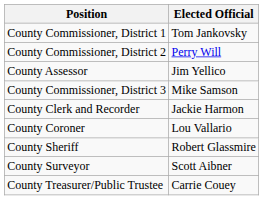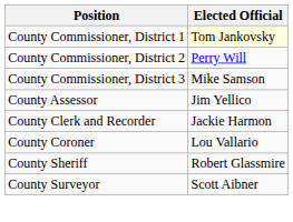County Commissioner, District 1 | Elected Official: no background -> lightyellow background
rows swapped: County Commissioner, District 3 <-> County Assessor
- row: County Treasurer/Public Trustee | Carrie Couey
